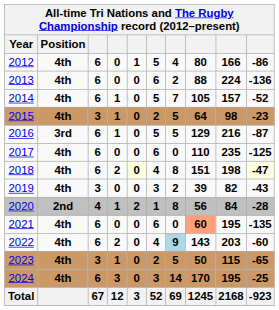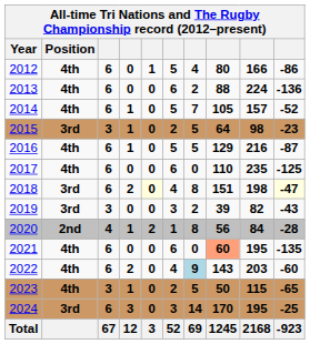2015 | Position: 4th -> 3rd
2016 | Position: 3rd -> 4th
2018 | Position: 4th -> 3rd
2019 | Position: 4th -> 3rd
2024 | Position: 4th -> 3rd
